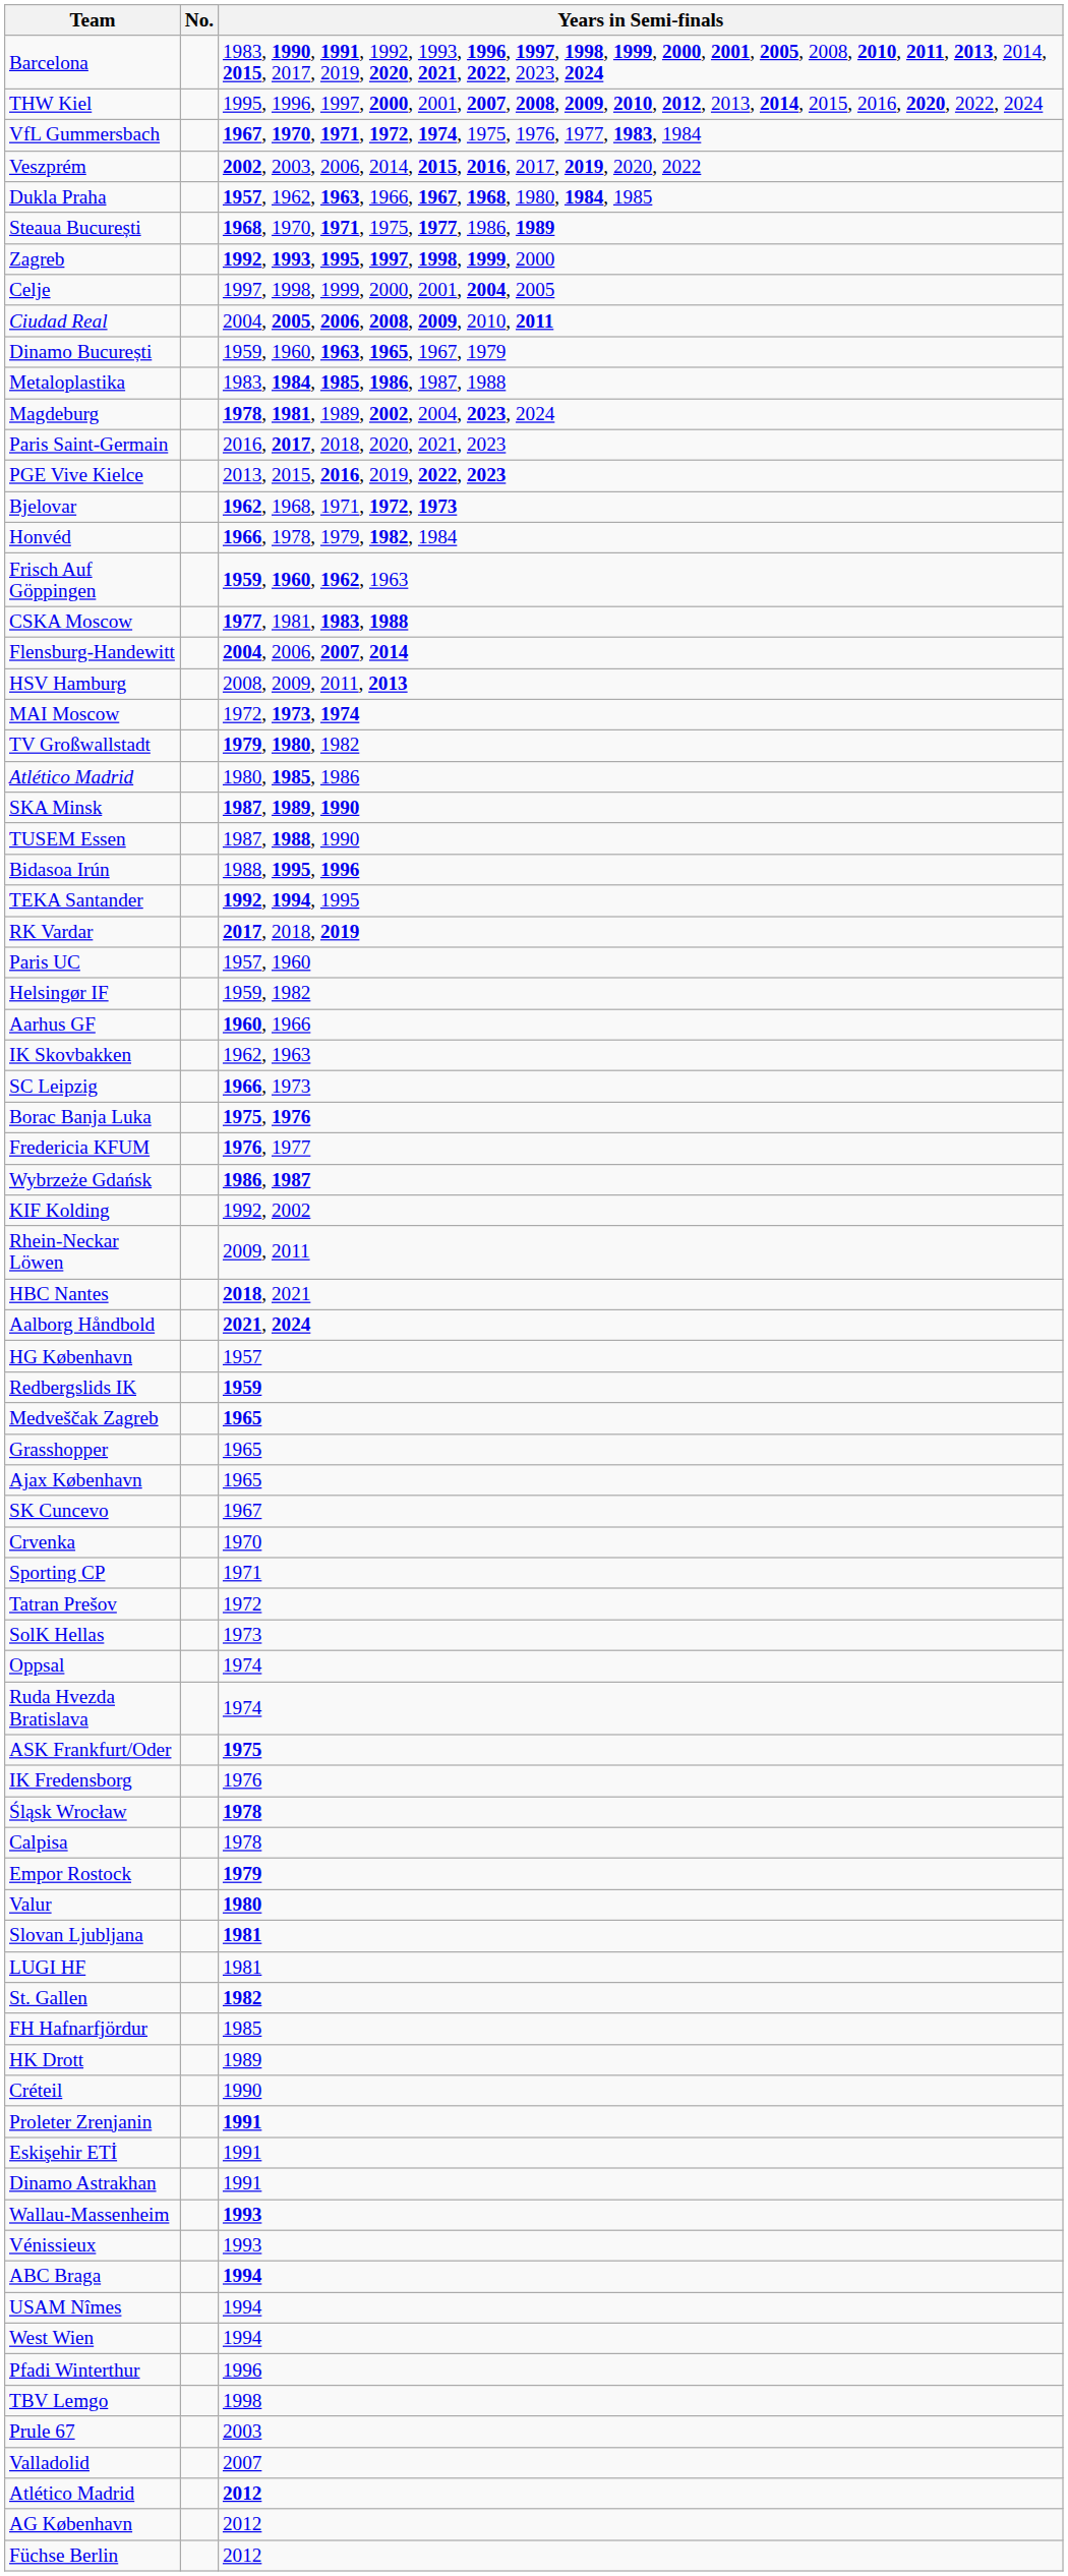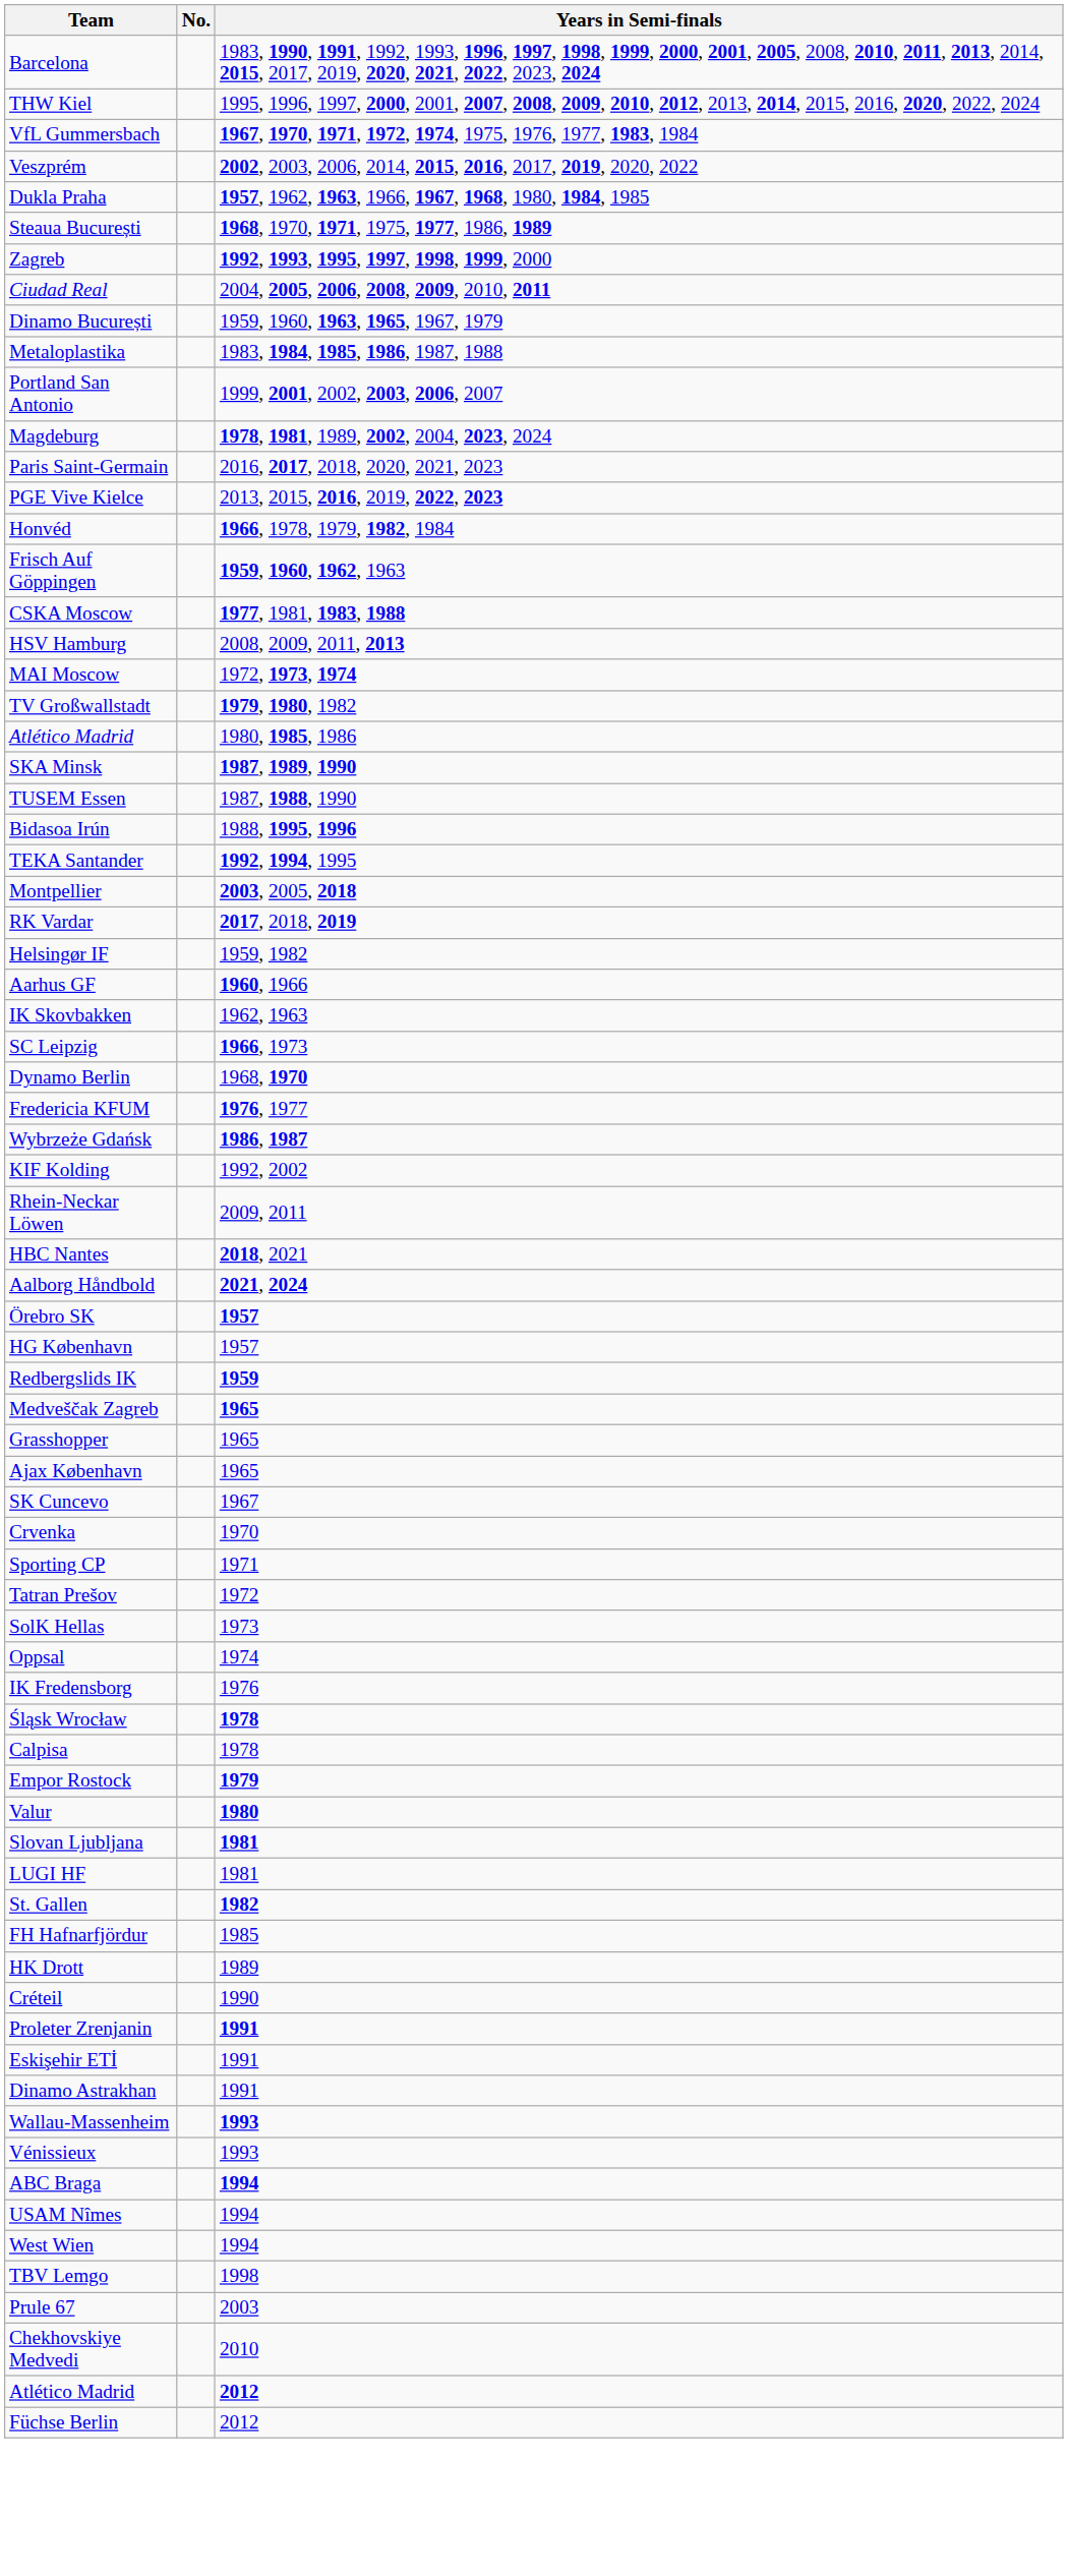- row: Celje | 1997, 1998, 1999, 2000, 2001, 2004, 2005
+ row: Portland San Antonio | 1999, 2001, 2002, 2003, 2006, 2007
- row: Bjelovar | 1962, 1968, 1971, 1972, 1973
- row: Flensburg-Handewitt | 2004, 2006, 2007, 2014
+ row: Montpellier | 2003, 2005, 2018
- row: Paris UC | 1957, 1960
+ row: Dynamo Berlin | 1968, 1970
- row: Borac Banja Luka | 1975, 1976
+ row: Örebro SK | 1957
- row: Ruda Hvezda Bratislava | 1974
- row: ASK Frankfurt/Oder | 1975
- row: Pfadi Winterthur | 1996
- row: Valladolid | 2007
+ row: Chekhovskiye Medvedi | 2010
- row: AG København | 2012
